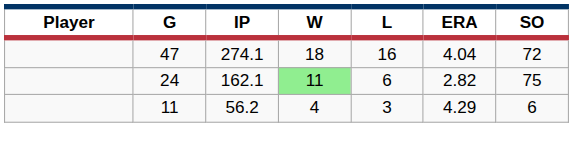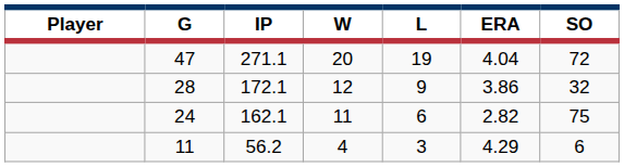47 | IP: 274.1 -> 271.1
47 | W: 18 -> 20
47 | L: 16 -> 19
+ row: 28 | 172.1 | 12 | 9 | 3.86 | 32
24 | W: lightgreen background -> no background
